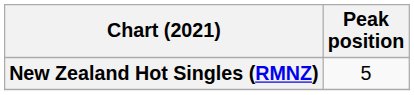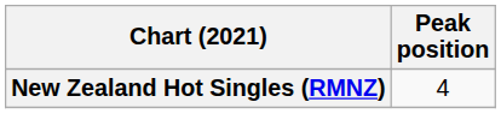New Zealand Hot Singles (RMNZ) | Peak position: 5 -> 4
